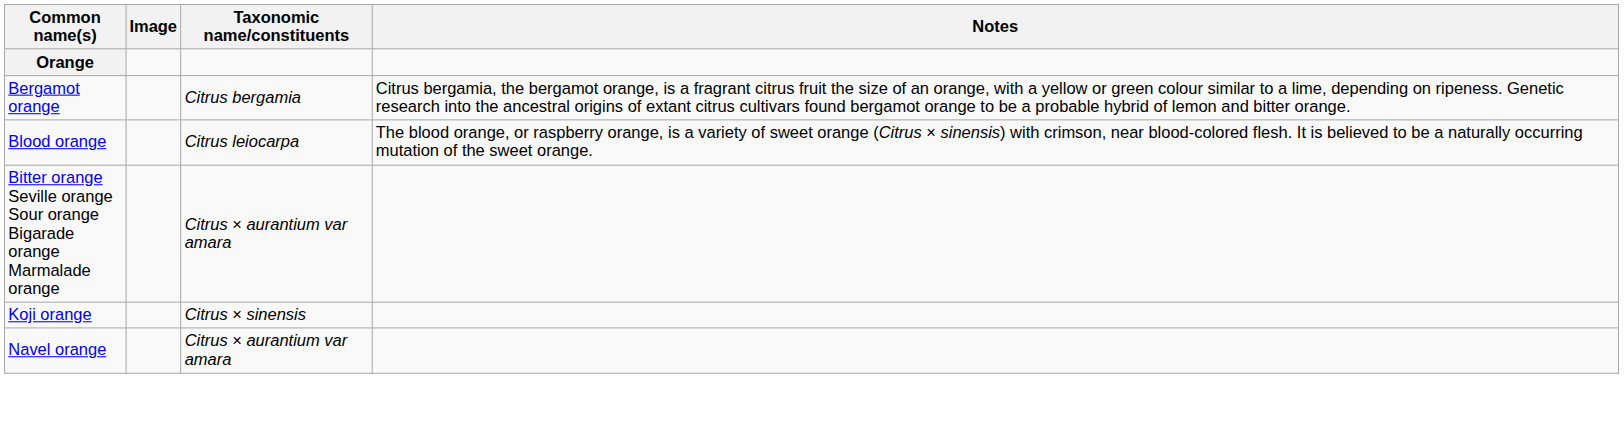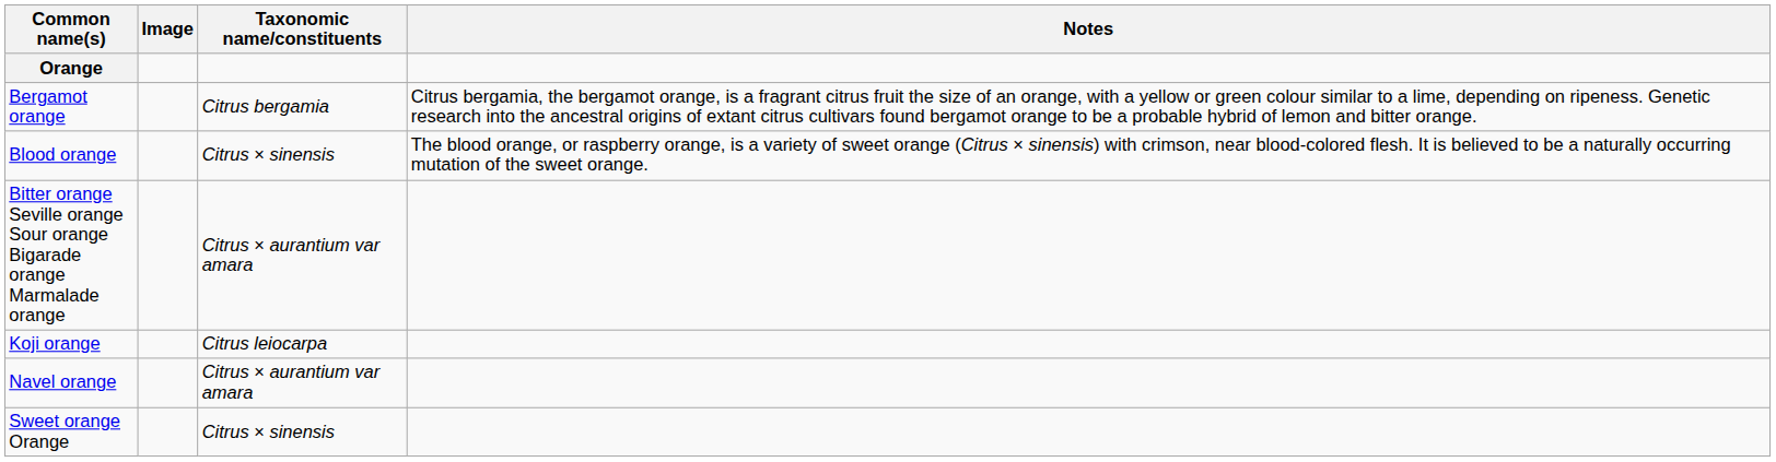Blood orange | Taxonomic name/constituents: Citrus leiocarpa -> Citrus × sinensis
Koji orange | Taxonomic name/constituents: Citrus × sinensis -> Citrus leiocarpa
+ row: Sweet orange Orange | Citrus × sinensis
